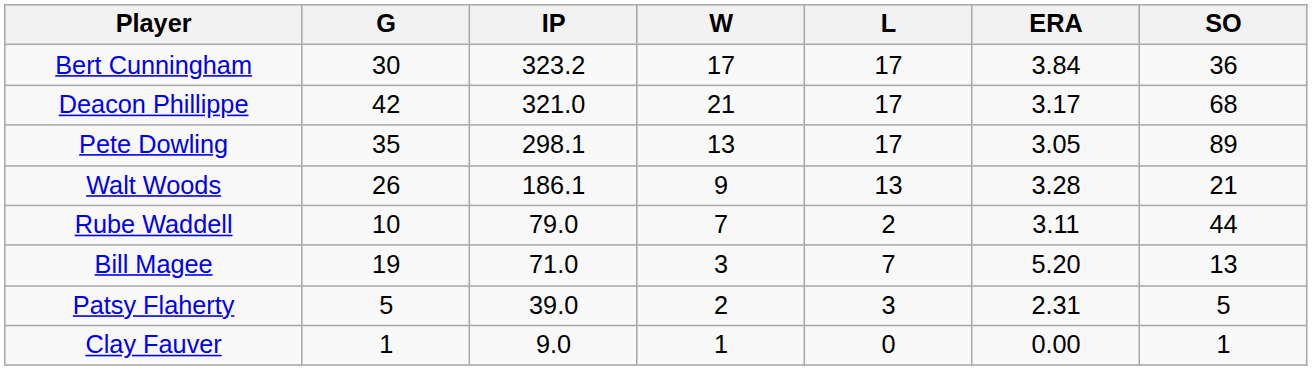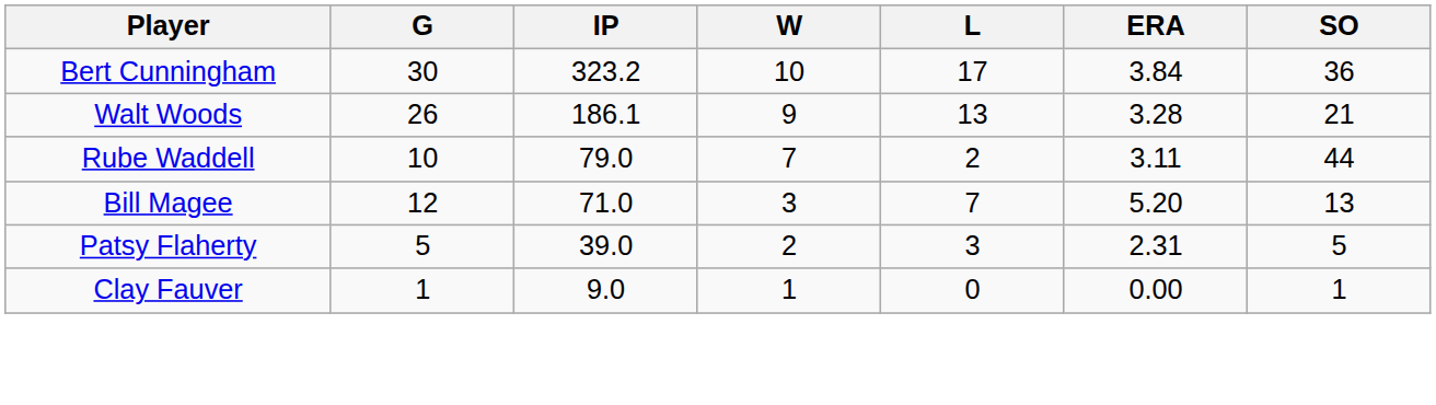Bert Cunningham | W: 17 -> 10
- row: Deacon Phillippe | 42 | 321.0 | 21 | 17 | 3.17 | 68
- row: Pete Dowling | 35 | 298.1 | 13 | 17 | 3.05 | 89
Bill Magee | G: 19 -> 12
